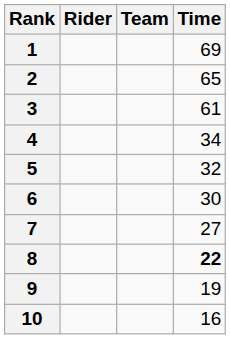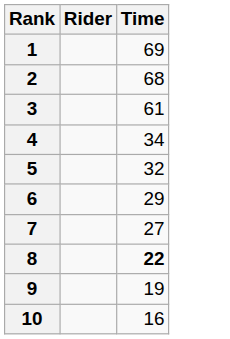- column: Team
2 | Time: 65 -> 68
6 | Time: 30 -> 29
